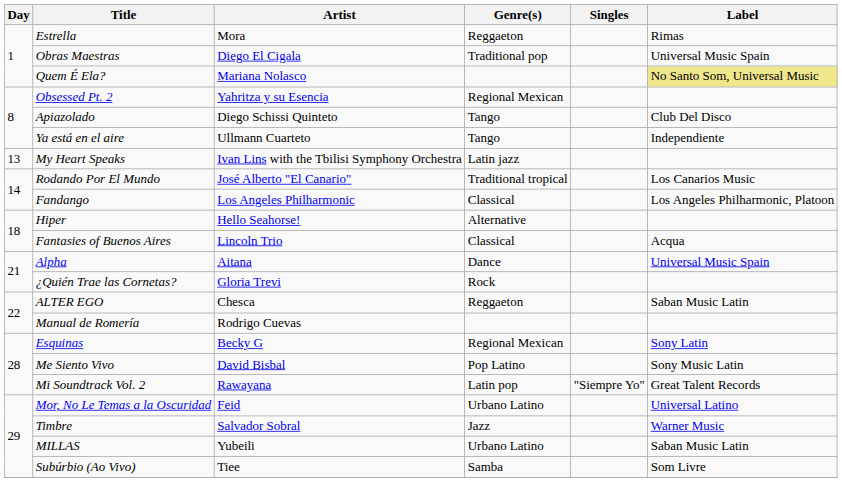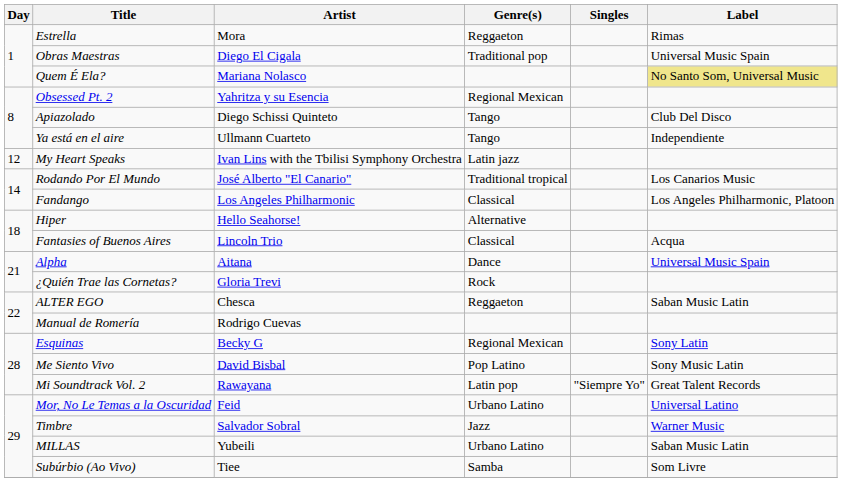My Heart Speaks | Day: 13 -> 12
